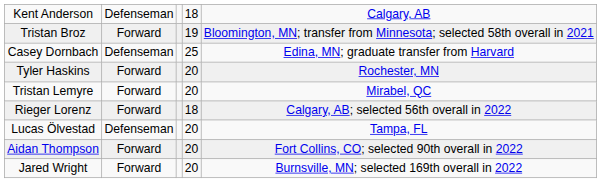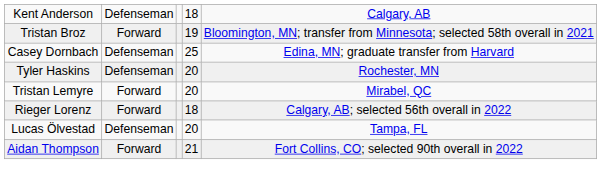Tyler Haskins | column 2: Forward -> Defenseman
Aidan Thompson | column 4: 20 -> 21
- row: Jared Wright | Forward | 20 | Burnsville, MN; selected 169th overall in 2022
